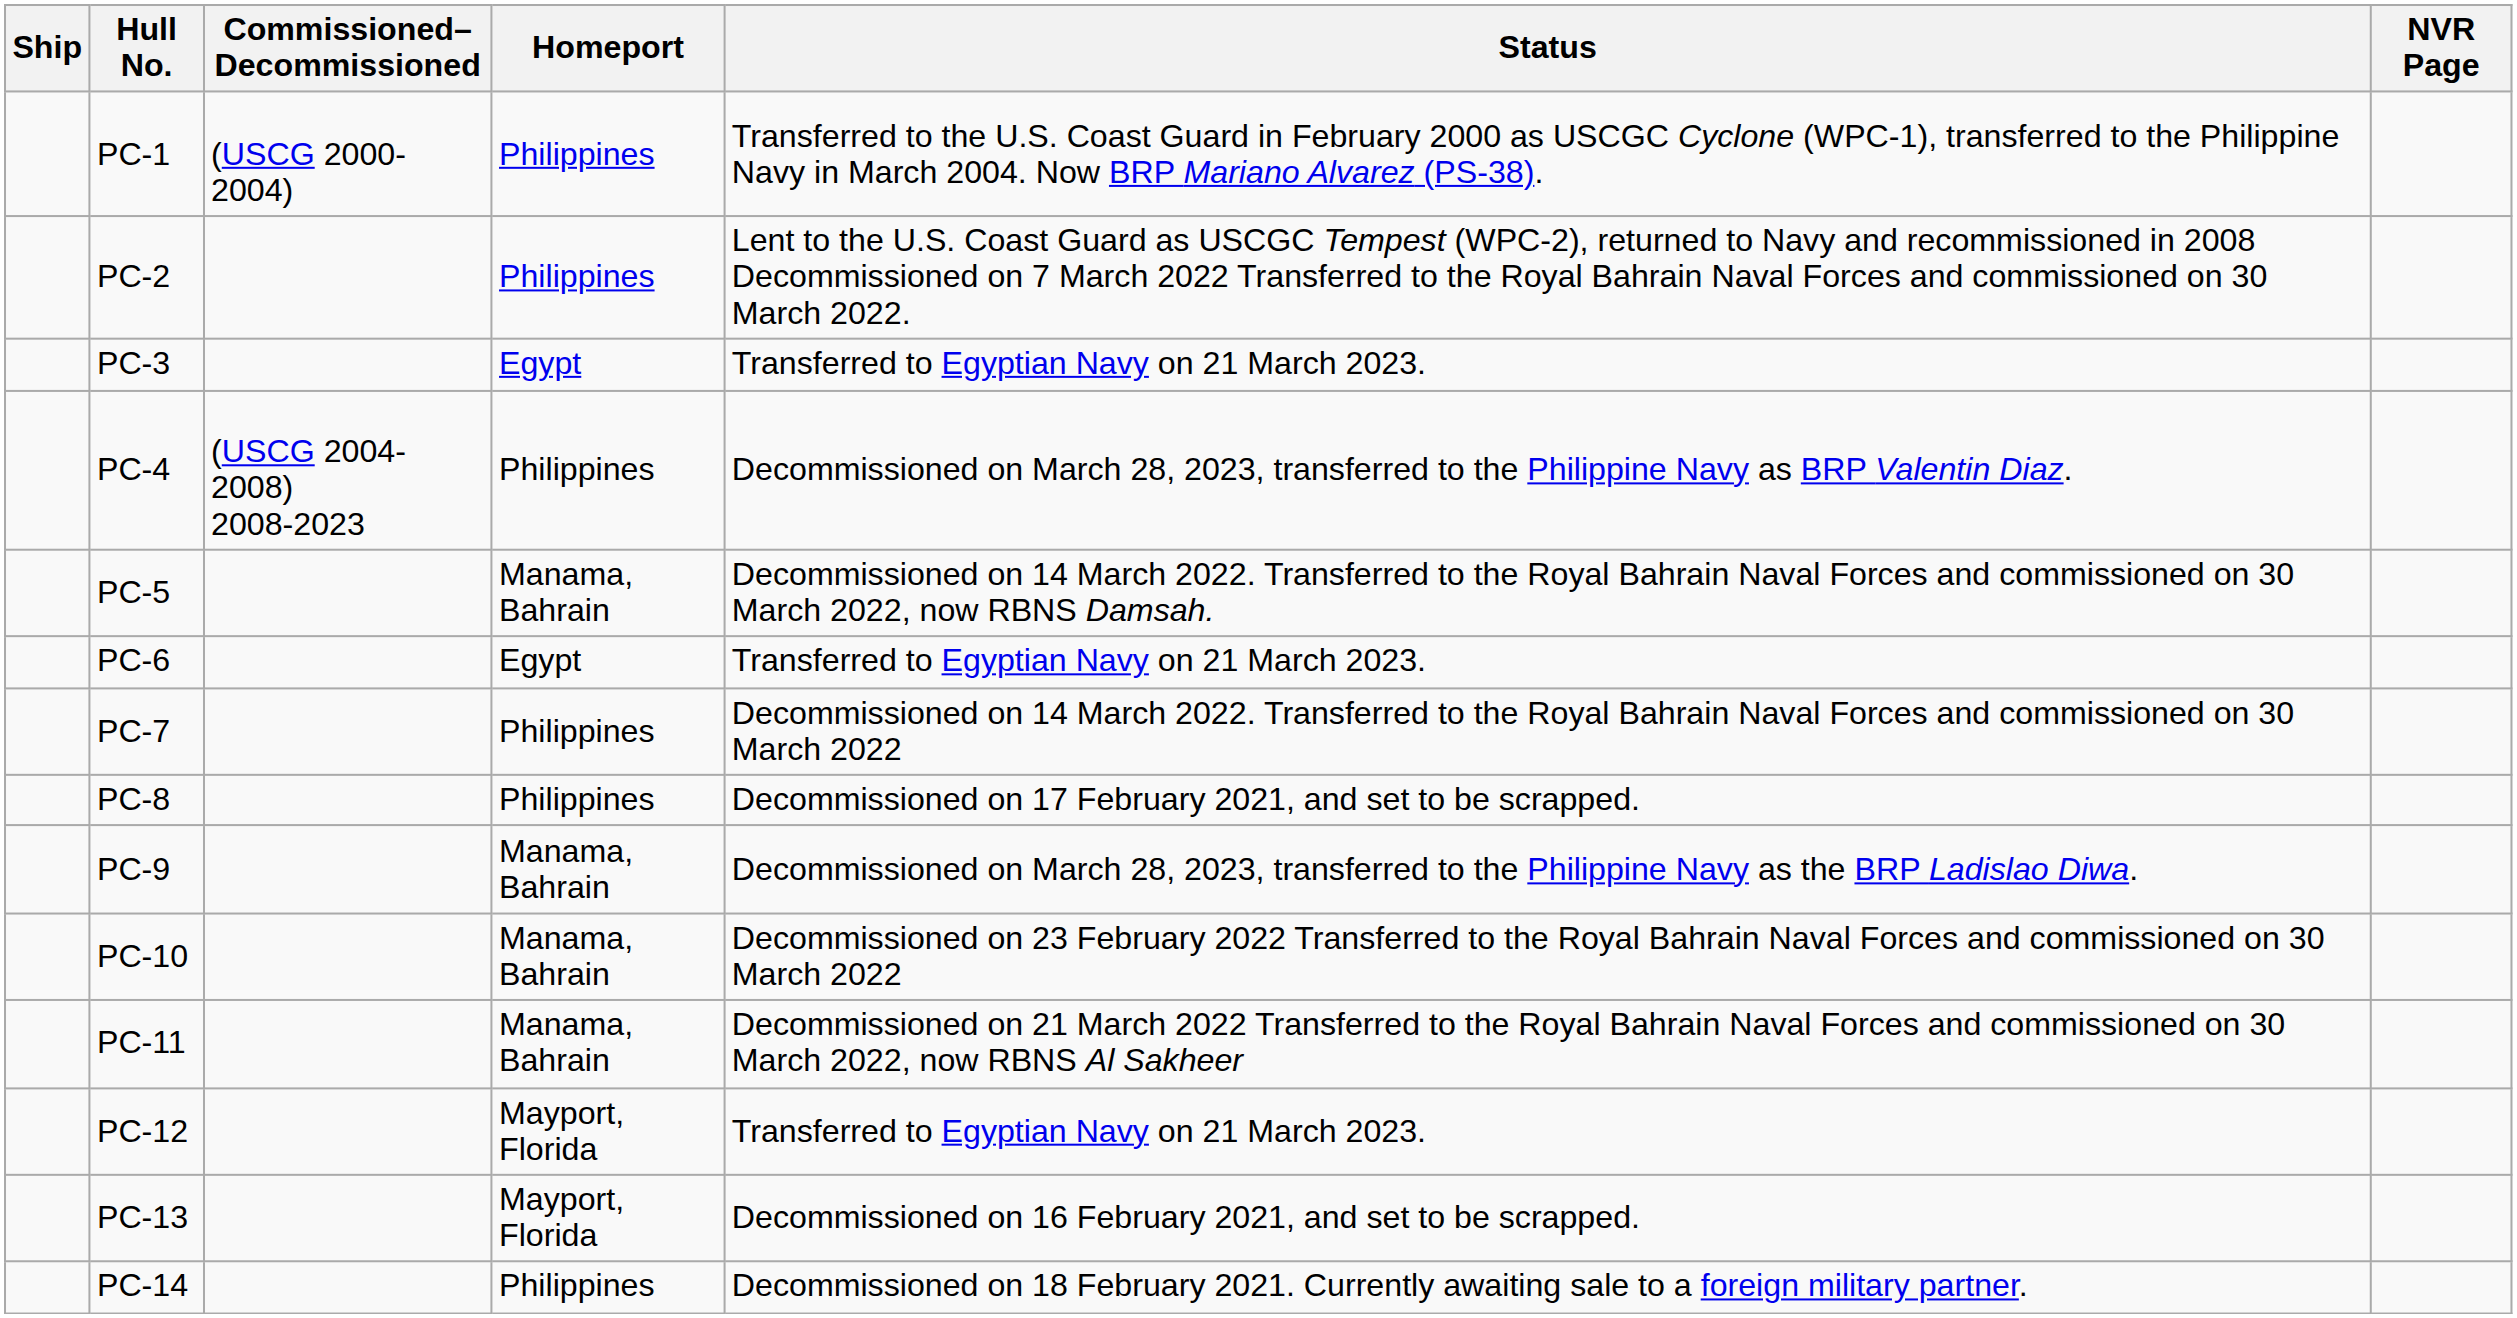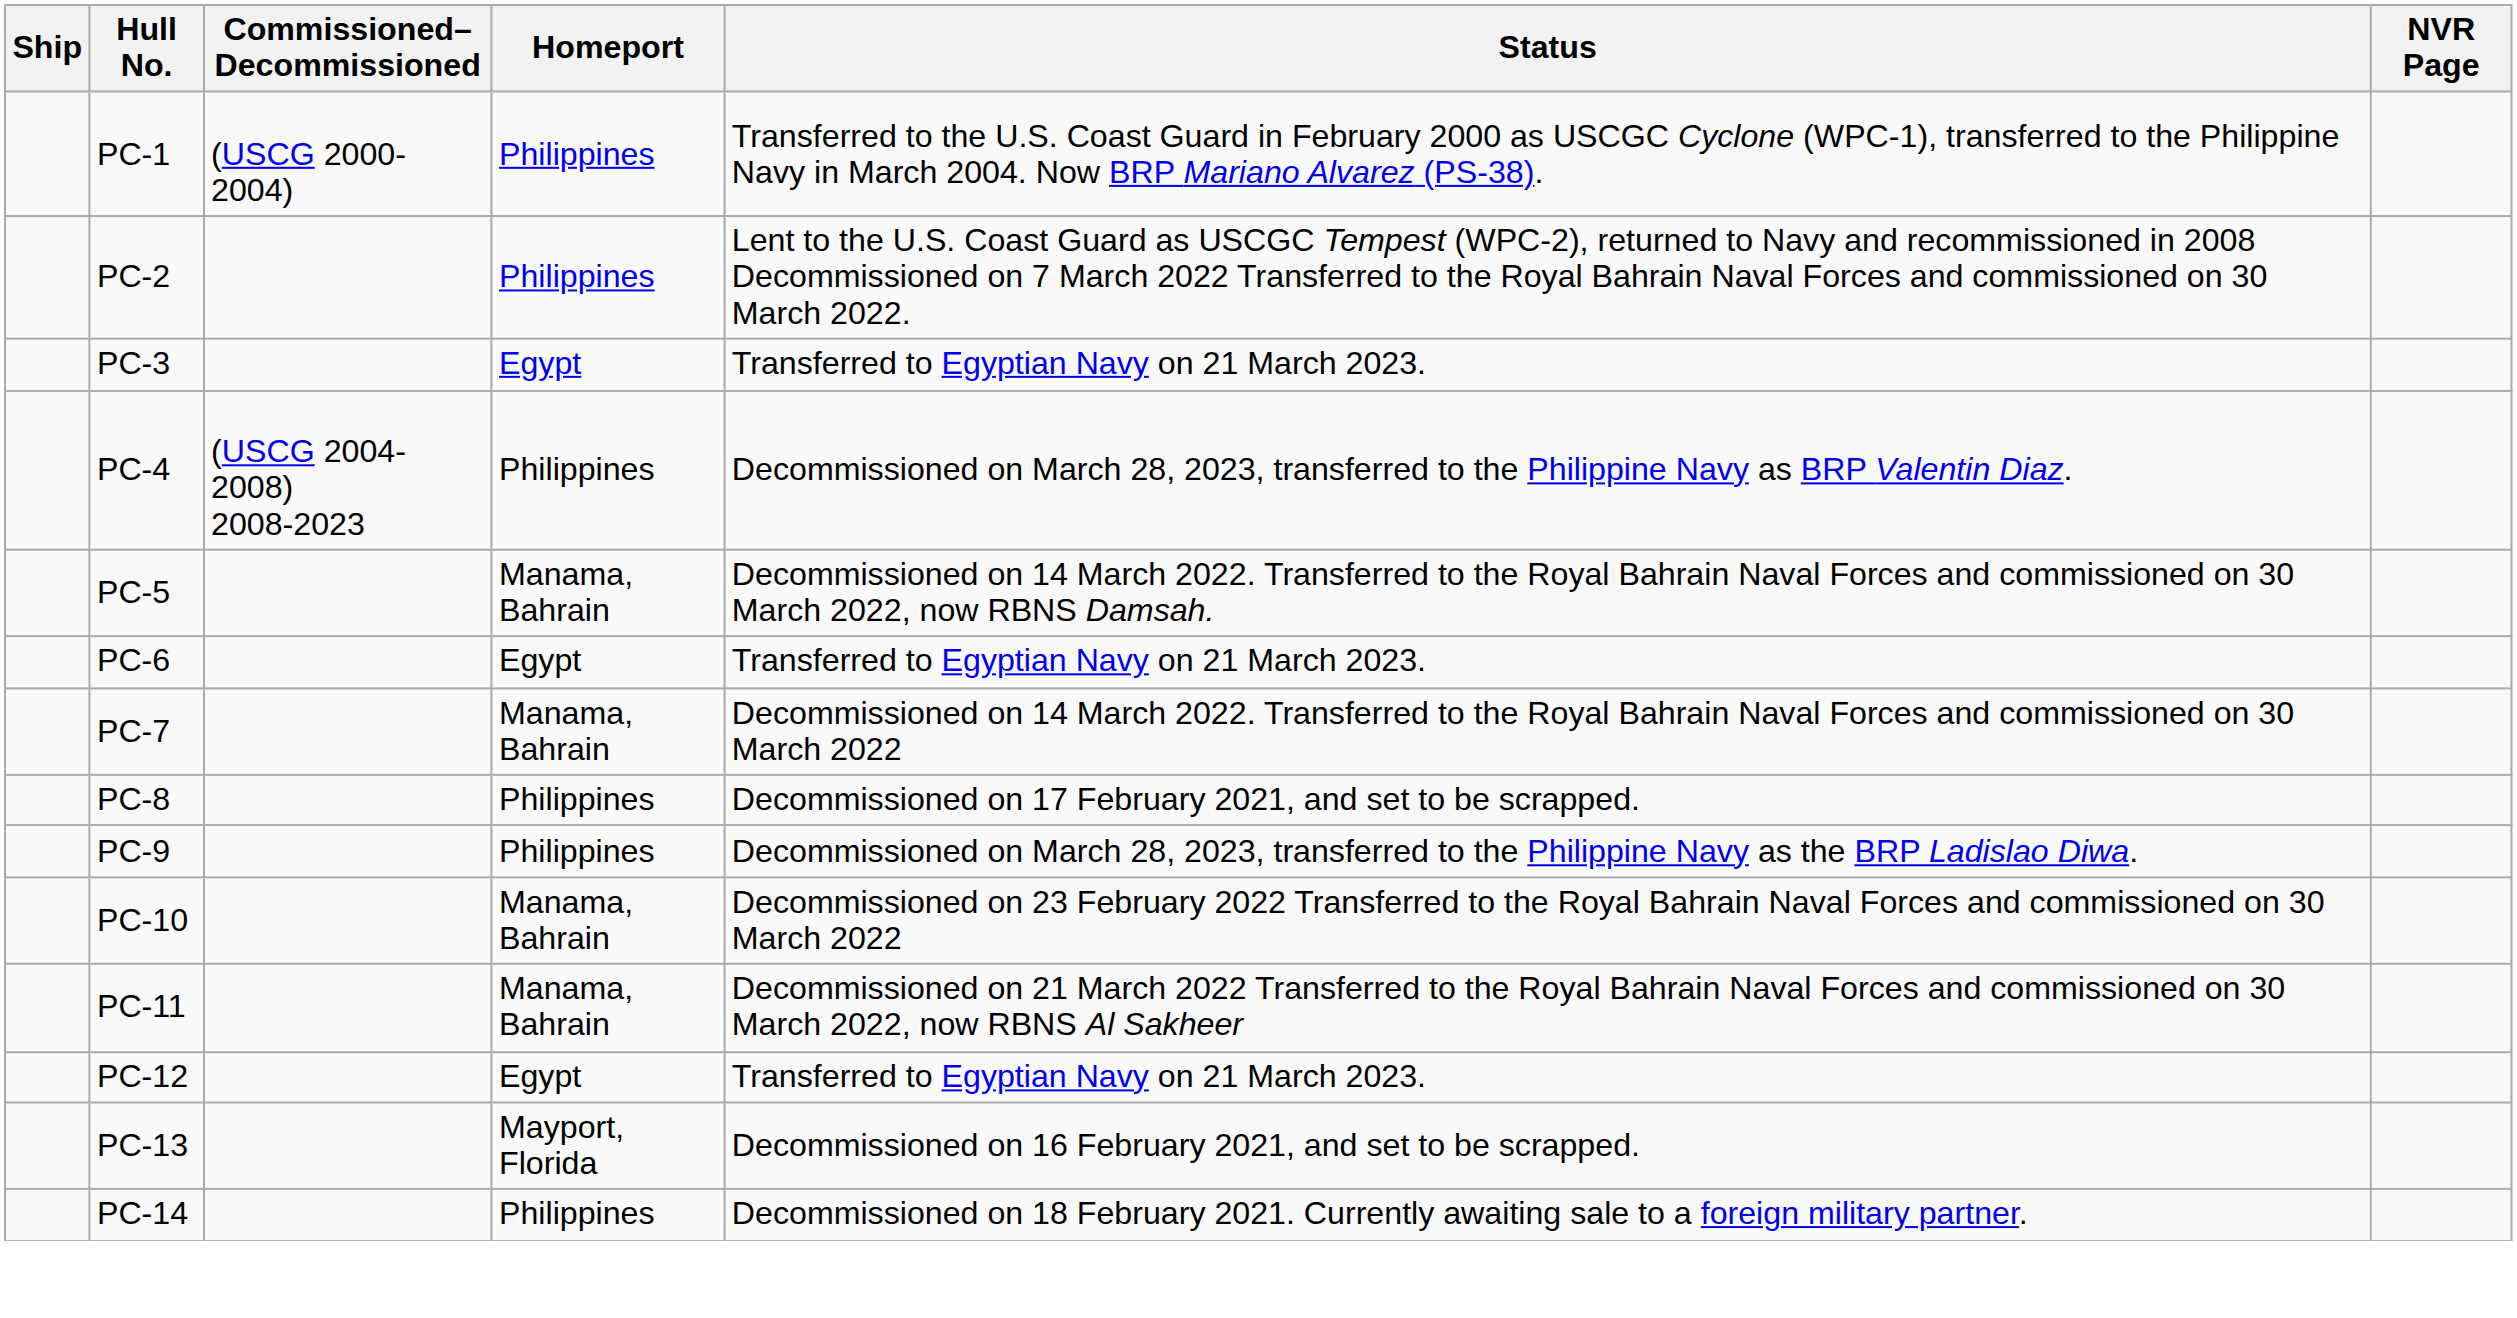PC-7 | Homeport: Philippines -> Manama, Bahrain
PC-9 | Homeport: Manama, Bahrain -> Philippines
PC-12 | Homeport: Mayport, Florida -> Egypt
